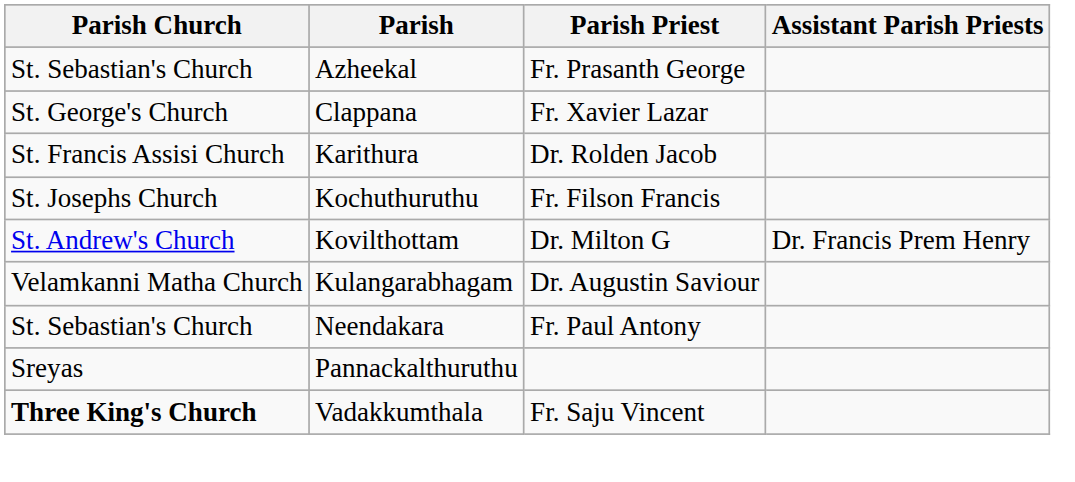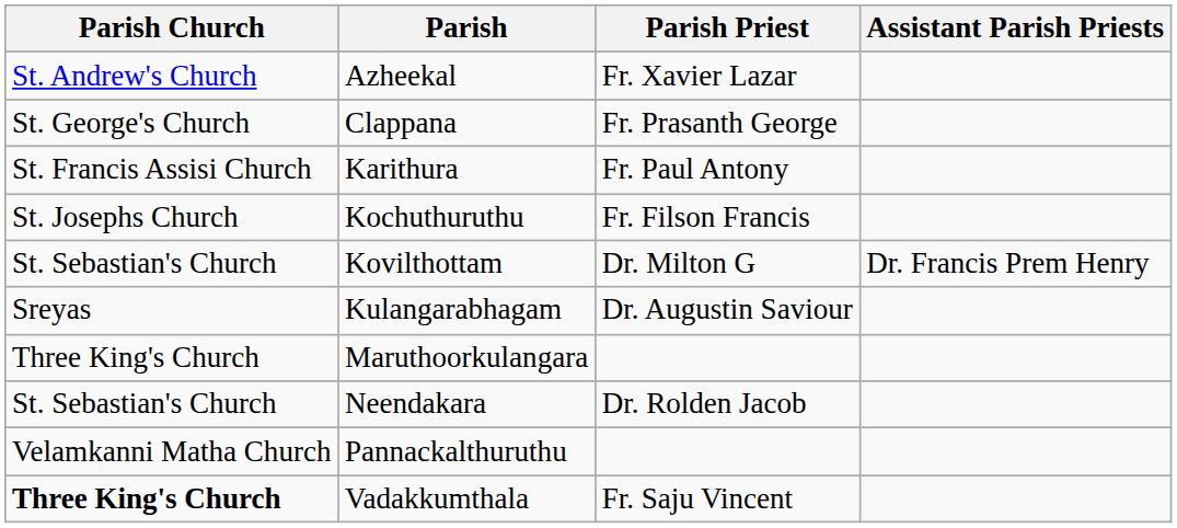Azheekal | Parish Church: St. Sebastian's Church -> St. Andrew's Church
Azheekal | Parish Priest: Fr. Prasanth George -> Fr. Xavier Lazar
Clappana | Parish Priest: Fr. Xavier Lazar -> Fr. Prasanth George
Karithura | Parish Priest: Dr. Rolden Jacob -> Fr. Paul Antony
Kovilthottam | Parish Church: St. Andrew's Church -> St. Sebastian's Church
Kulangarabhagam | Parish Church: Velamkanni Matha Church -> Sreyas
+ row: Three King's Church | Maruthoorkulangara
Neendakara | Parish Priest: Fr. Paul Antony -> Dr. Rolden Jacob
Pannackalthuruthu | Parish Church: Sreyas -> Velamkanni Matha Church
